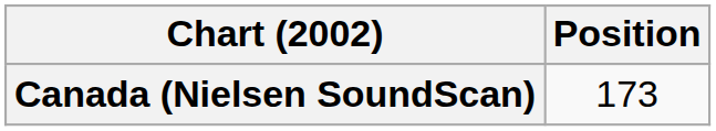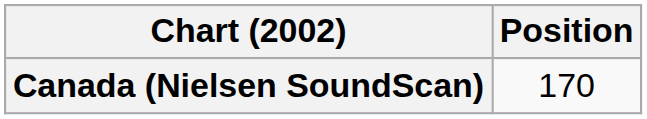Canada (Nielsen SoundScan) | Position: 173 -> 170
